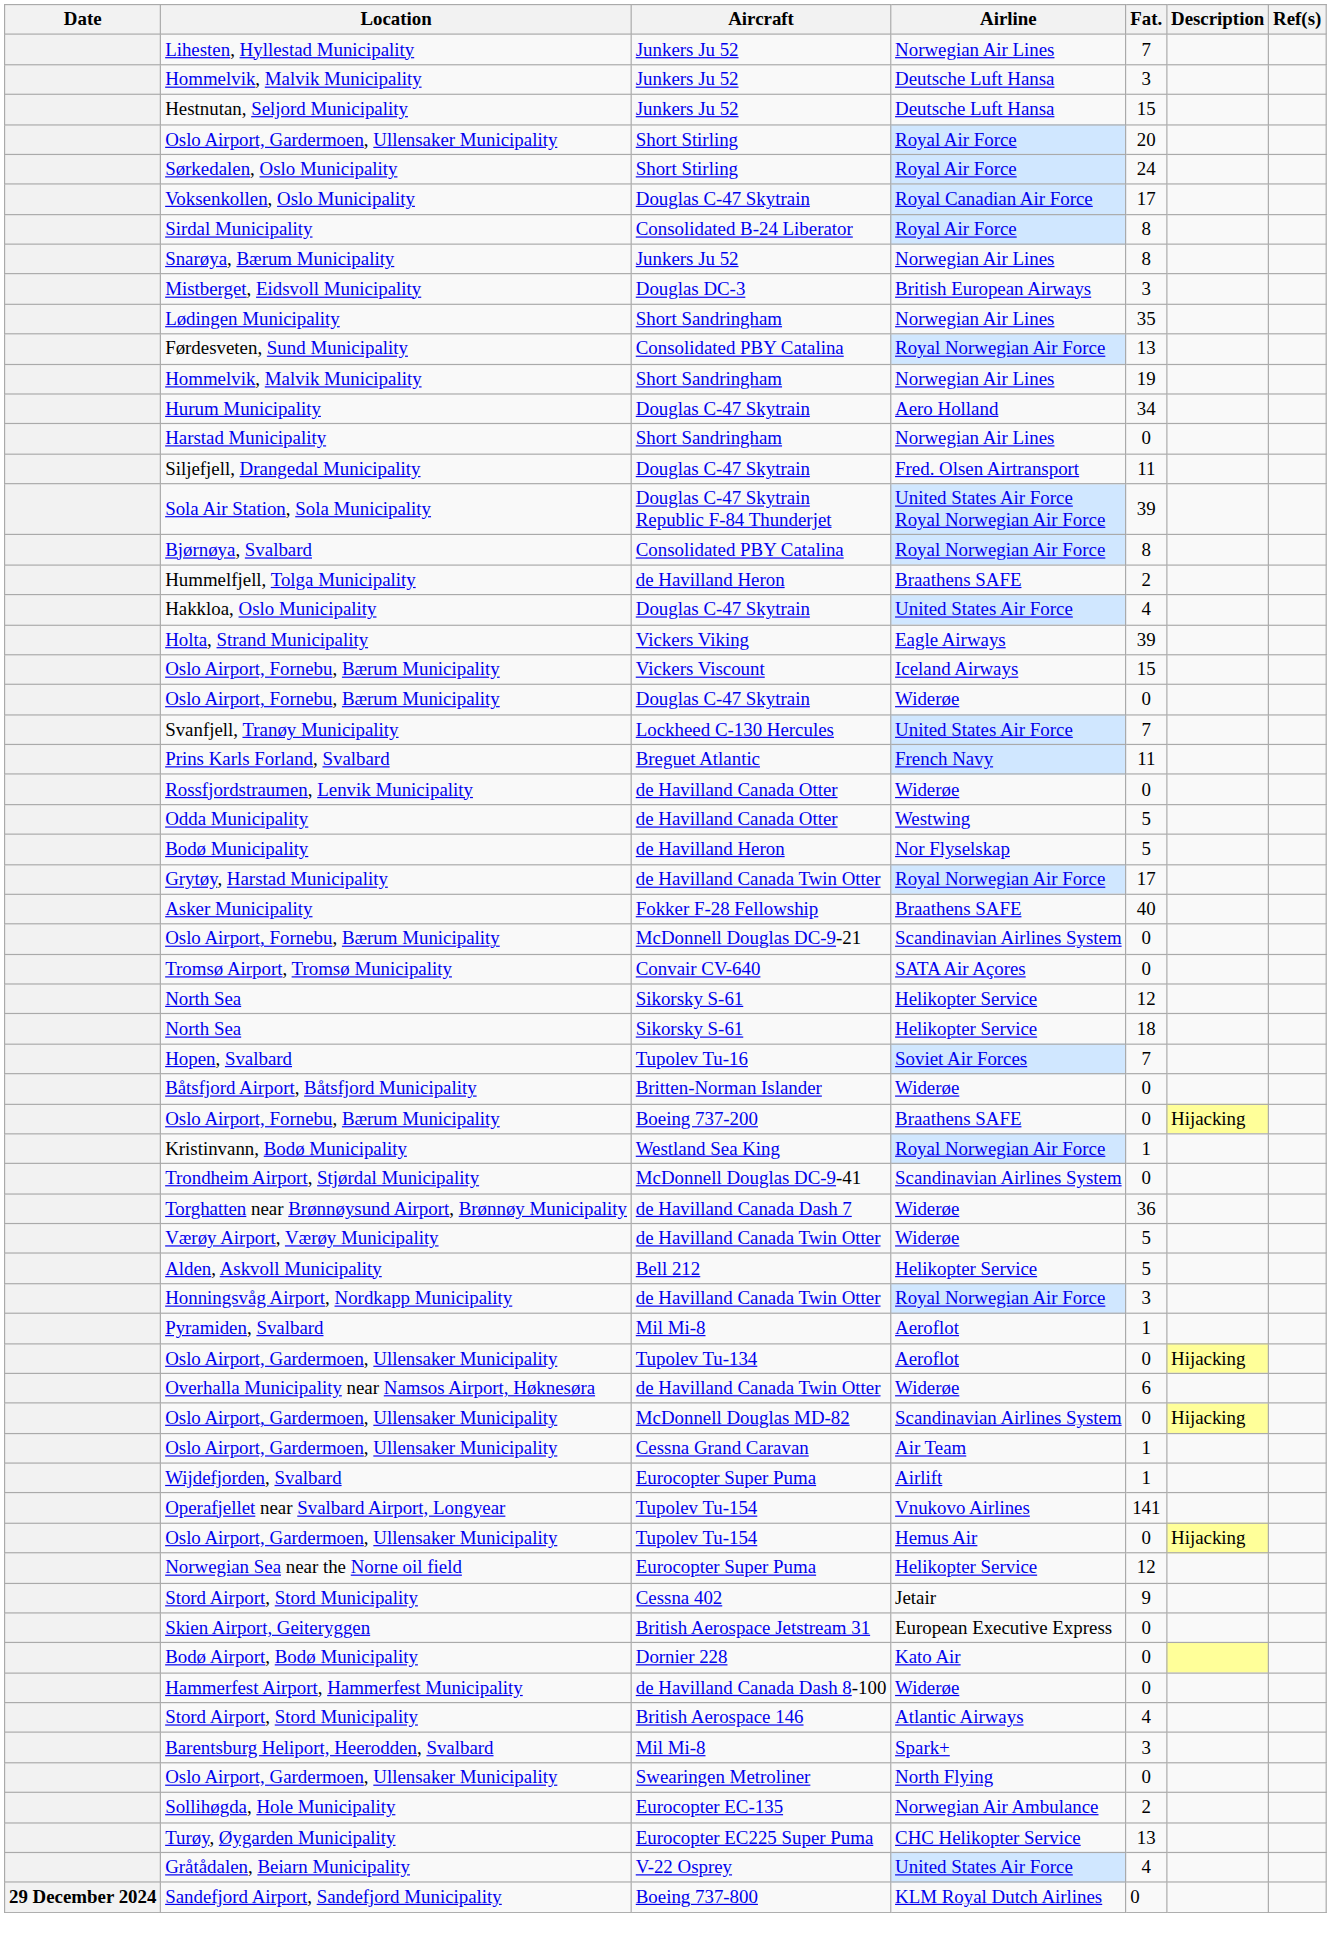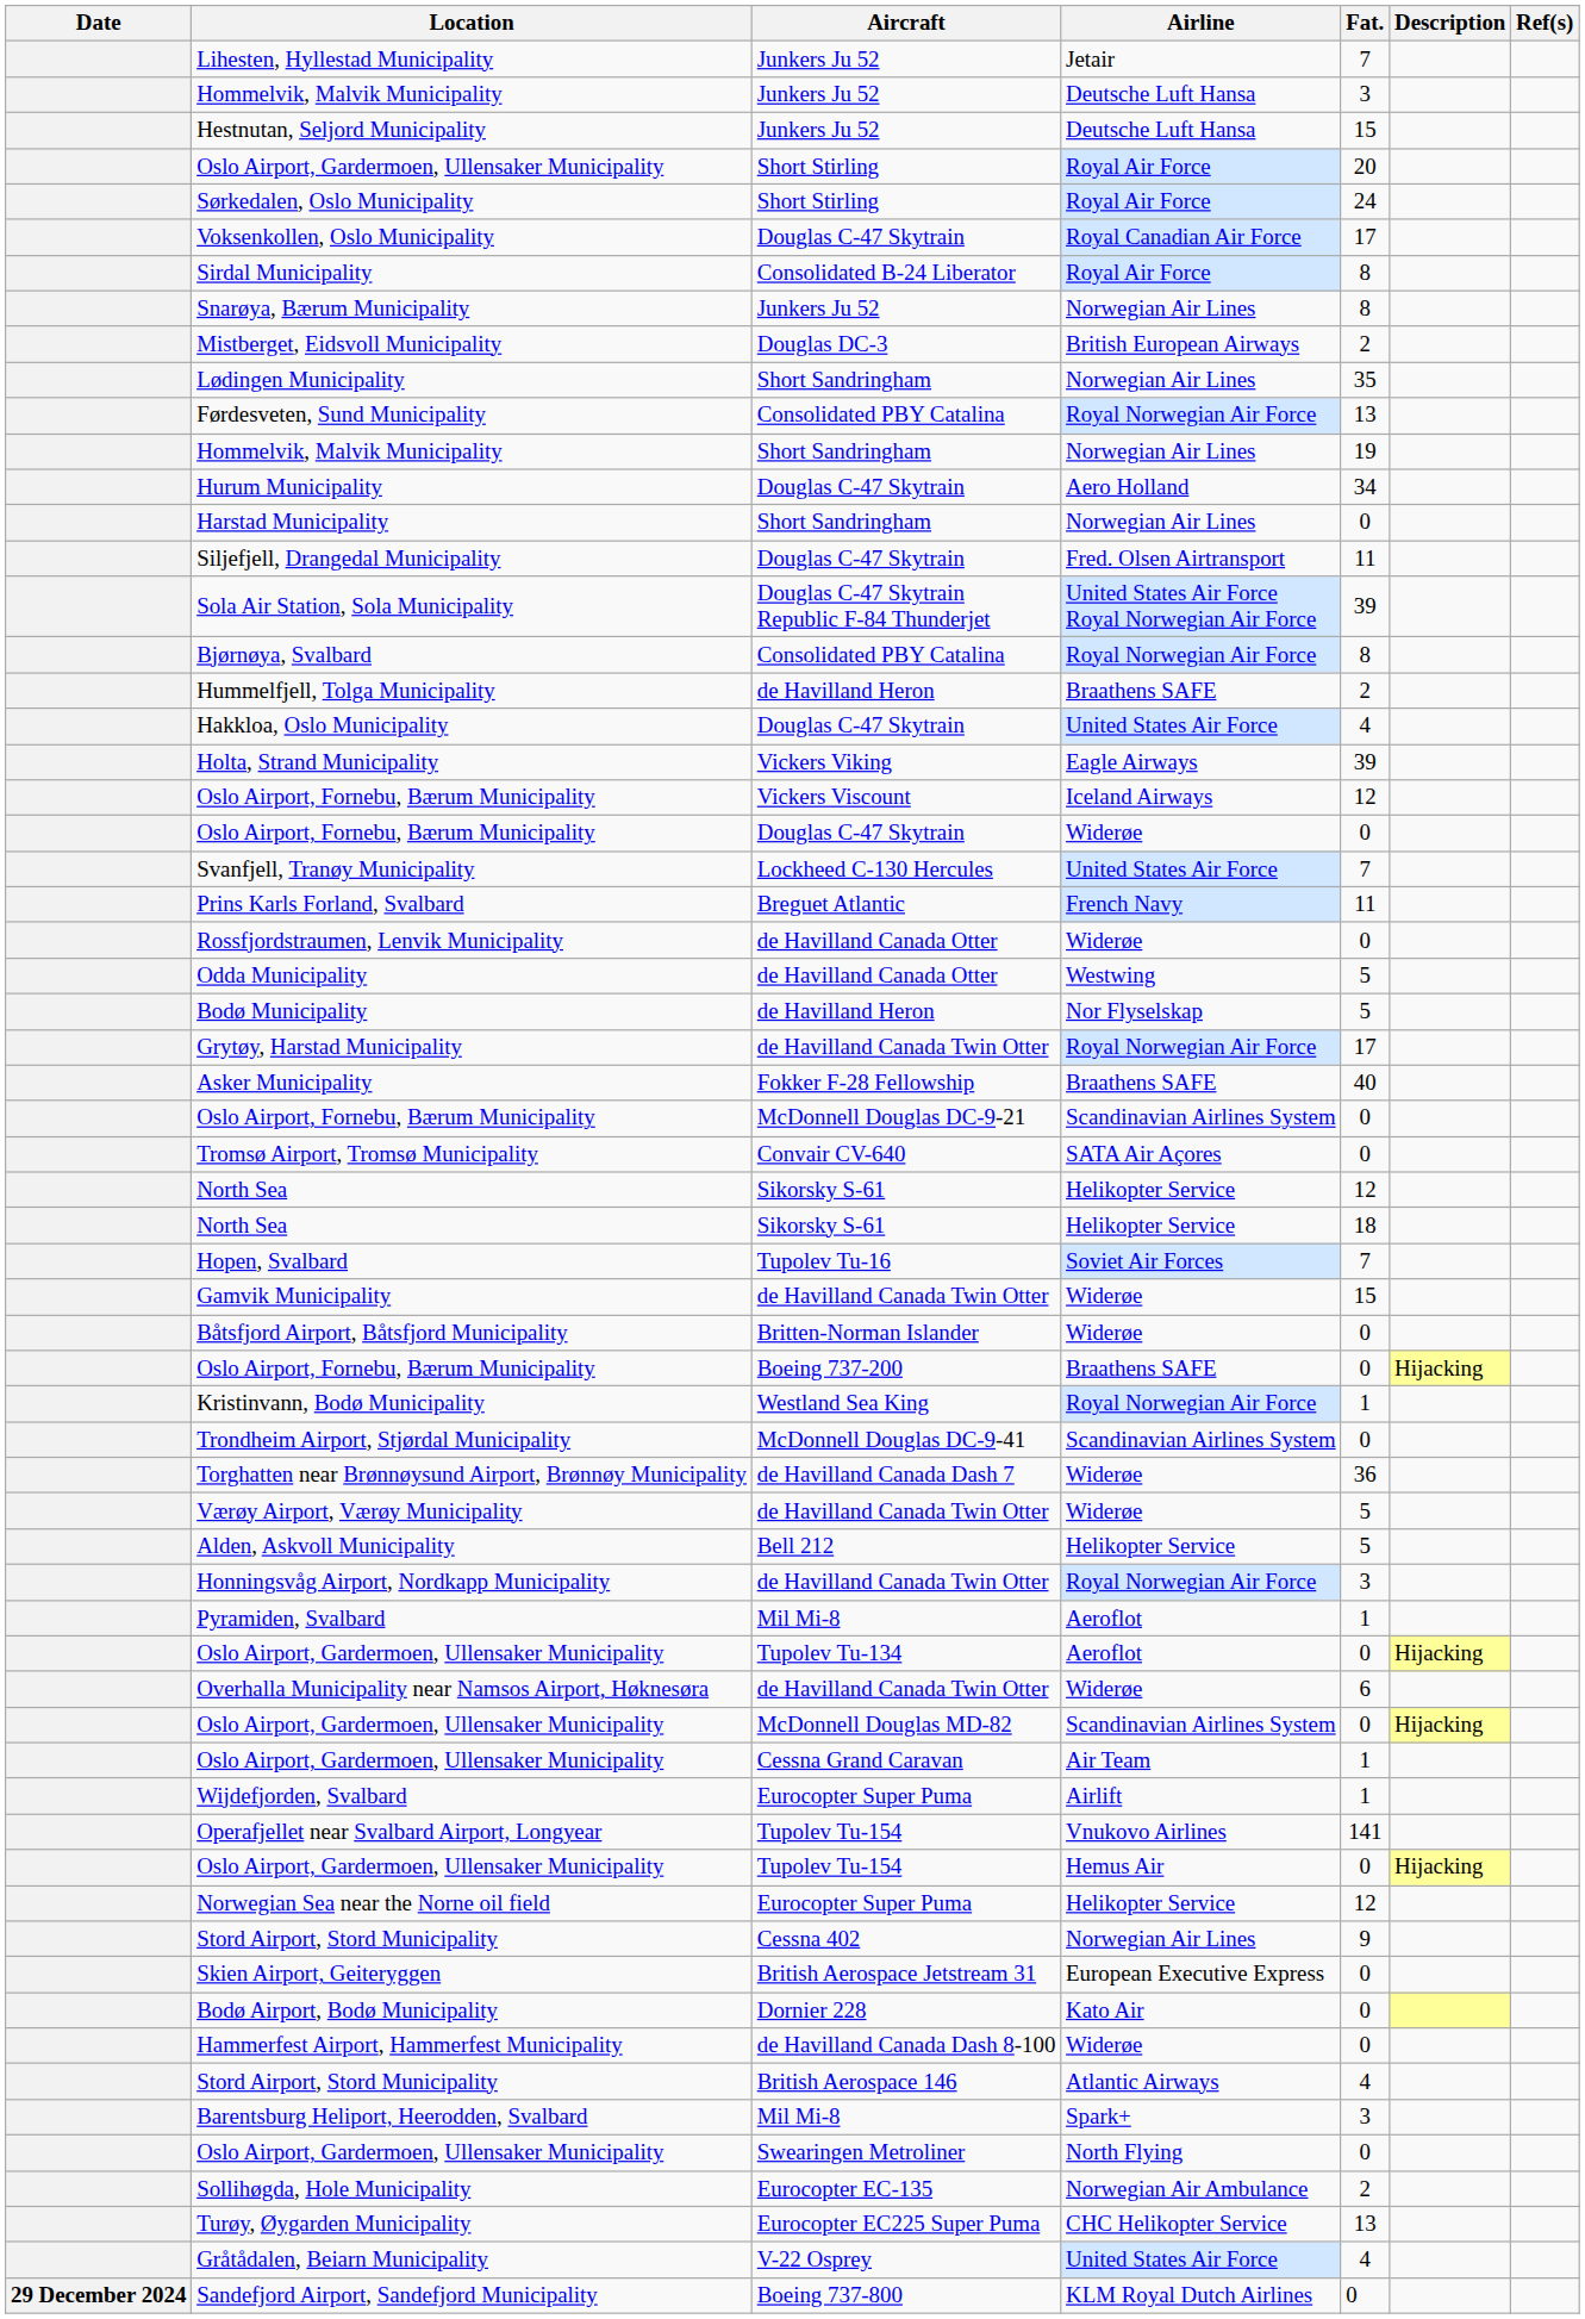Lihesten, Hyllestad Municipality | Airline: Norwegian Air Lines -> Jetair
Mistberget, Eidsvoll Municipality | Fat.: 3 -> 2
Oslo Airport, Fornebu, Bærum Municipality / Vickers Viscount | Fat.: 15 -> 12
+ row: Gamvik Municipality | de Havilland Canada Twin Otter | Widerøe | 15
Stord Airport, Stord Municipality / Cessna 402 | Airline: Jetair -> Norwegian Air Lines
